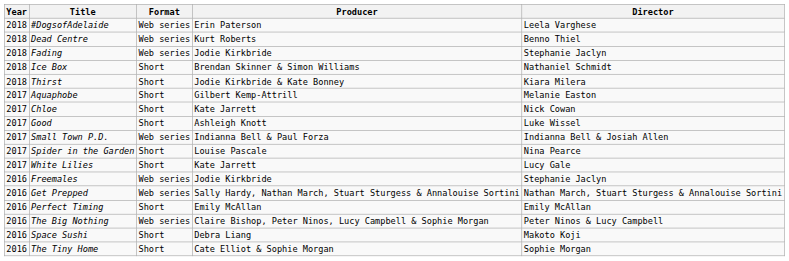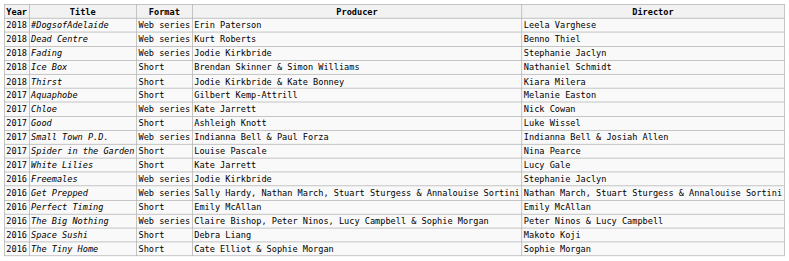Chloe | Format: Short -> Web series
